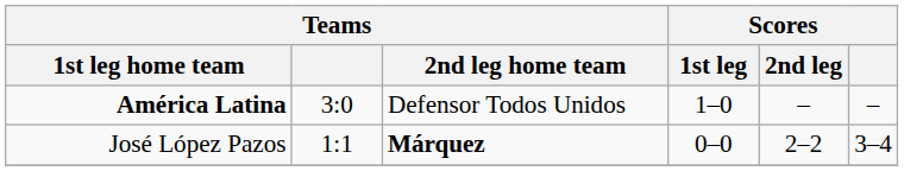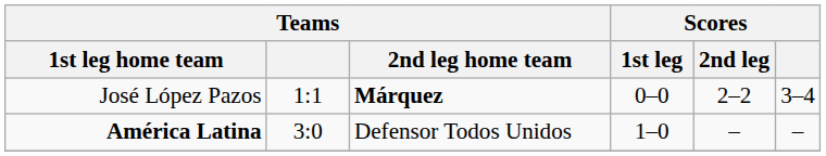rows swapped: América Latina <-> José López Pazos
